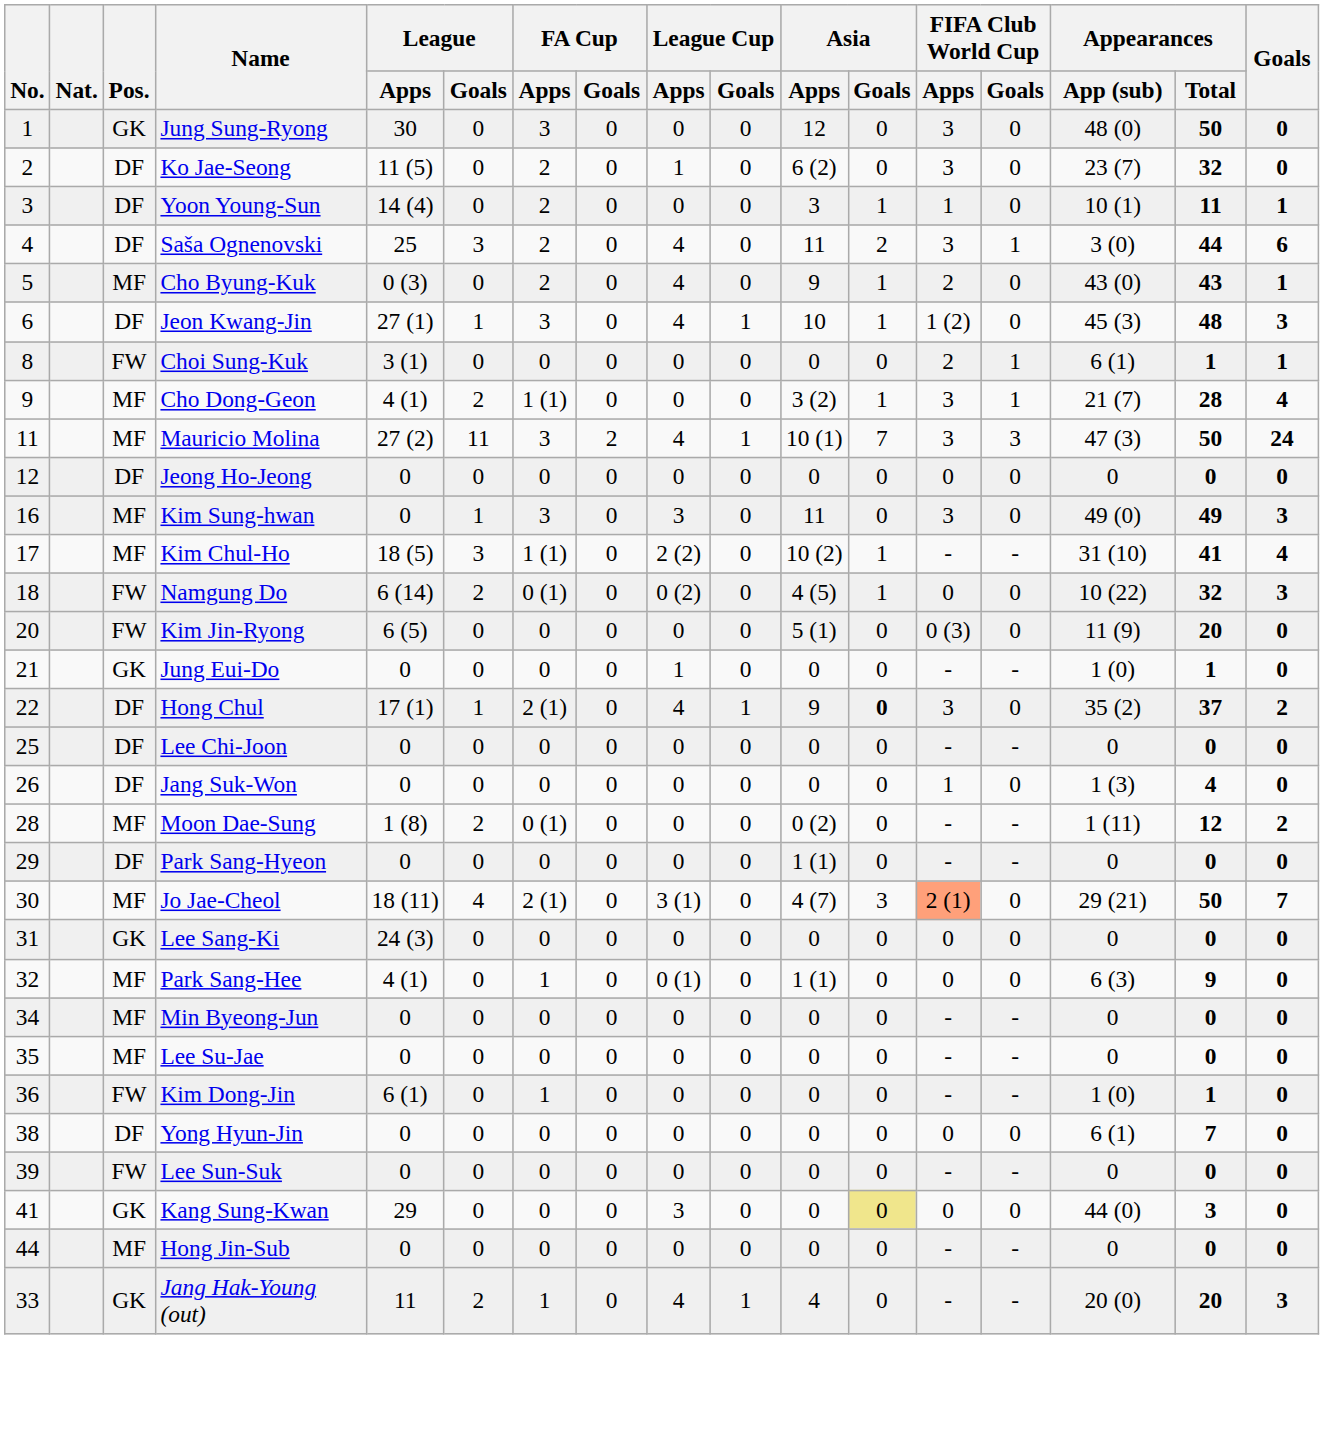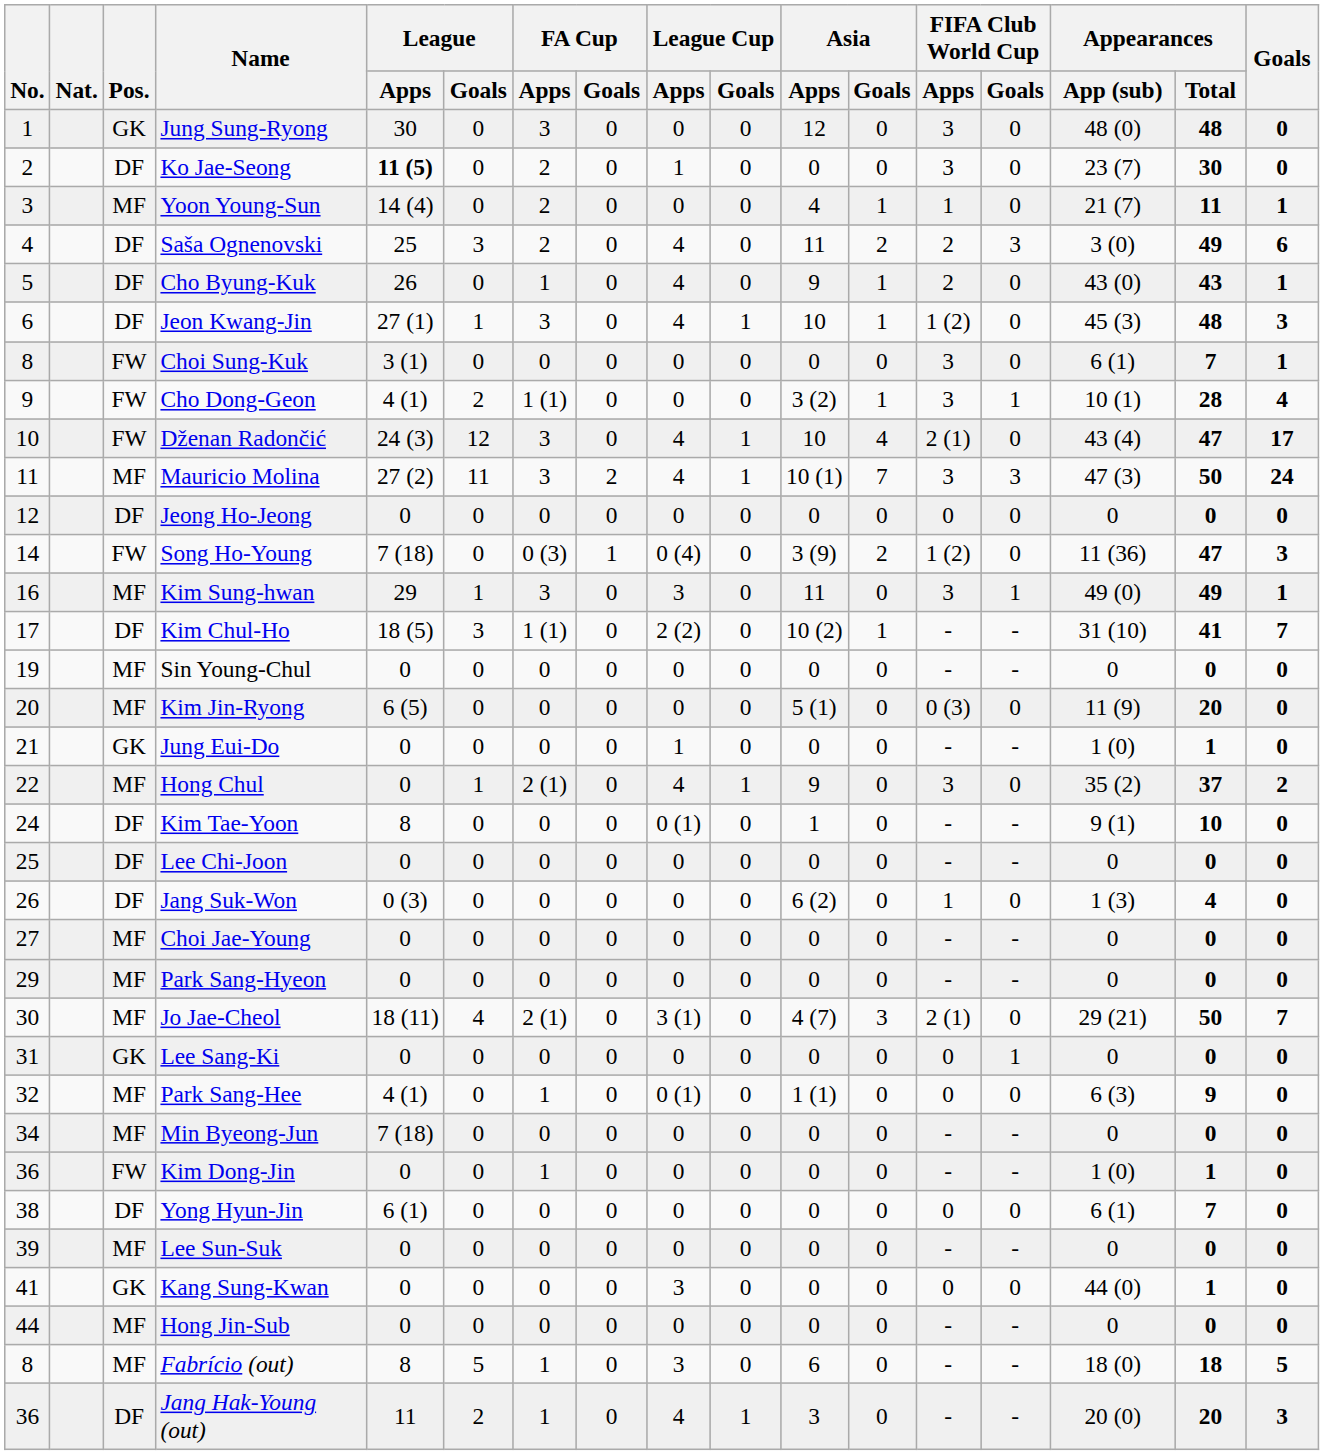Jung Sung-Ryong | Appearances / Total: 50 -> 48
Ko Jae-Seong | League / Apps: normal -> bold
Ko Jae-Seong | Asia / Apps: 6 (2) -> 0
Ko Jae-Seong | Appearances / Total: 32 -> 30
Yoon Young-Sun | Pos.: DF -> MF
Yoon Young-Sun | Asia / Apps: 3 -> 4
Yoon Young-Sun | Appearances / App (sub): 10 (1) -> 21 (7)
Saša Ognenovski | FIFA Club World Cup / Apps: 3 -> 2
Saša Ognenovski | FIFA Club World Cup / Goals: 1 -> 3
Saša Ognenovski | Appearances / Total: 44 -> 49
Cho Byung-Kuk | Pos.: MF -> DF
Cho Byung-Kuk | League / Apps: 0 (3) -> 26
Cho Byung-Kuk | FA Cup / Apps: 2 -> 1
Choi Sung-Kuk | FIFA Club World Cup / Apps: 2 -> 3
Choi Sung-Kuk | FIFA Club World Cup / Goals: 1 -> 0
Choi Sung-Kuk | Appearances / Total: 1 -> 7
Cho Dong-Geon | Pos.: MF -> FW
Cho Dong-Geon | Appearances / App (sub): 21 (7) -> 10 (1)
+ row: 10 | FW | Dženan Radončić | 24 (3) | 12 | 3 | 0 | 4 | 1 | 10 | 4 | 2 (1) | 0 | 43 (4) | 47 | 17
+ row: 14 | FW | Song Ho-Young | 7 (18) | 0 | 0 (3) | 1 | 0 (4) | 0 | 3 (9) | 2 | 1 (2) | 0 | 11 (36) | 47 | 3
Kim Sung-hwan | League / Apps: 0 -> 29
Kim Sung-hwan | FIFA Club World Cup / Goals: 0 -> 1
Kim Sung-hwan | Goals: 3 -> 1
Kim Chul-Ho | Pos.: MF -> DF
Kim Chul-Ho | Goals: 4 -> 7
- row: 18 | FW | Namgung Do | 6 (14) | 2 | 0 (1) | 0 | 0 (2) | 0 | 4 (5) | 1 | 0 | 0 | 10 (22) | 32 | 3
+ row: 19 | MF | Sin Young-Chul | 0 | 0 | 0 | 0 | 0 | 0 | 0 | 0 | - | - | 0 | 0 | 0
Kim Jin-Ryong | Pos.: FW -> MF
Hong Chul | Pos.: DF -> MF
Hong Chul | League / Apps: 17 (1) -> 0
Hong Chul | Asia / Goals: bold -> normal
+ row: 24 | DF | Kim Tae-Yoon | 8 | 0 | 0 | 0 | 0 (1) | 0 | 1 | 0 | - | - | 9 (1) | 10 | 0
Jang Suk-Won | League / Apps: 0 -> 0 (3)
Jang Suk-Won | Asia / Apps: 0 -> 6 (2)
+ row: 27 | MF | Choi Jae-Young | 0 | 0 | 0 | 0 | 0 | 0 | 0 | 0 | - | - | 0 | 0 | 0
- row: 28 | MF | Moon Dae-Sung | 1 (8) | 2 | 0 (1) | 0 | 0 | 0 | 0 (2) | 0 | - | - | 1 (11) | 12 | 2
Park Sang-Hyeon | Pos.: DF -> MF
Park Sang-Hyeon | Asia / Apps: 1 (1) -> 0
Jo Jae-Cheol | FIFA Club World Cup / Apps: lightsalmon background -> no background
Lee Sang-Ki | League / Apps: 24 (3) -> 0
Lee Sang-Ki | FIFA Club World Cup / Goals: 0 -> 1
Min Byeong-Jun | League / Apps: 0 -> 7 (18)
- row: 35 | MF | Lee Su-Jae | 0 | 0 | 0 | 0 | 0 | 0 | 0 | 0 | - | - | 0 | 0 | 0
Kim Dong-Jin | League / Apps: 6 (1) -> 0
Yong Hyun-Jin | League / Apps: 0 -> 6 (1)
Lee Sun-Suk | Pos.: FW -> MF
Kang Sung-Kwan | League / Apps: 29 -> 0
Kang Sung-Kwan | Asia / Goals: khaki background -> no background
Kang Sung-Kwan | Appearances / Total: 3 -> 1
+ row: 8 | MF | Fabrício (out) | 8 | 5 | 1 | 0 | 3 | 0 | 6 | 0 | - | - | 18 (0) | 18 | 5
Jang Hak-Young (out) | No.: 33 -> 36
Jang Hak-Young (out) | Pos.: GK -> DF
Jang Hak-Young (out) | Asia / Apps: 4 -> 3
